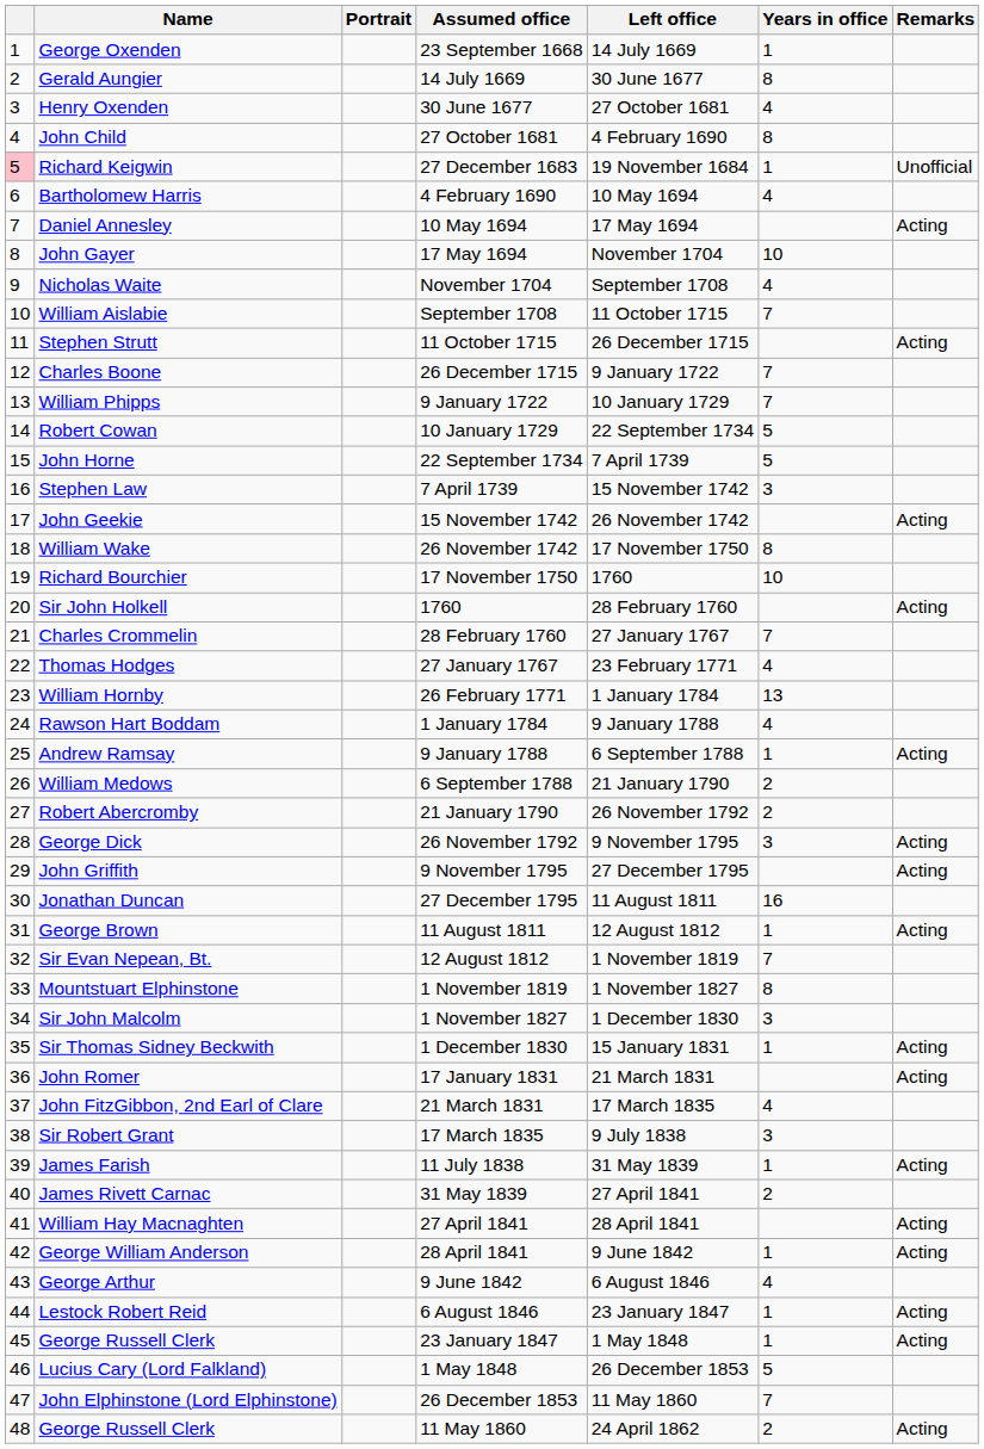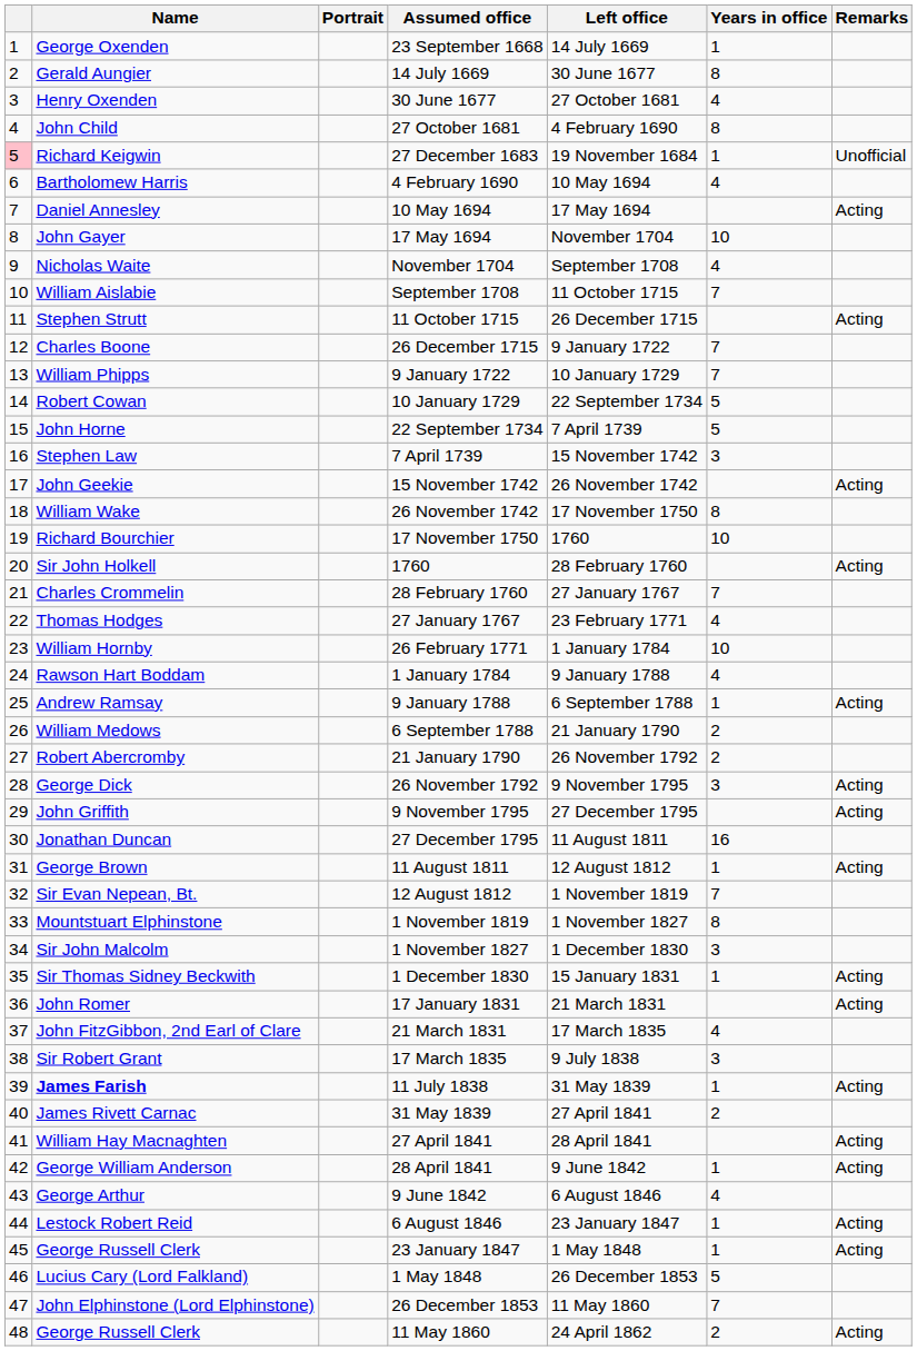26 February 1771 | Years in office: 13 -> 10
11 July 1838 | Name: normal -> bold
